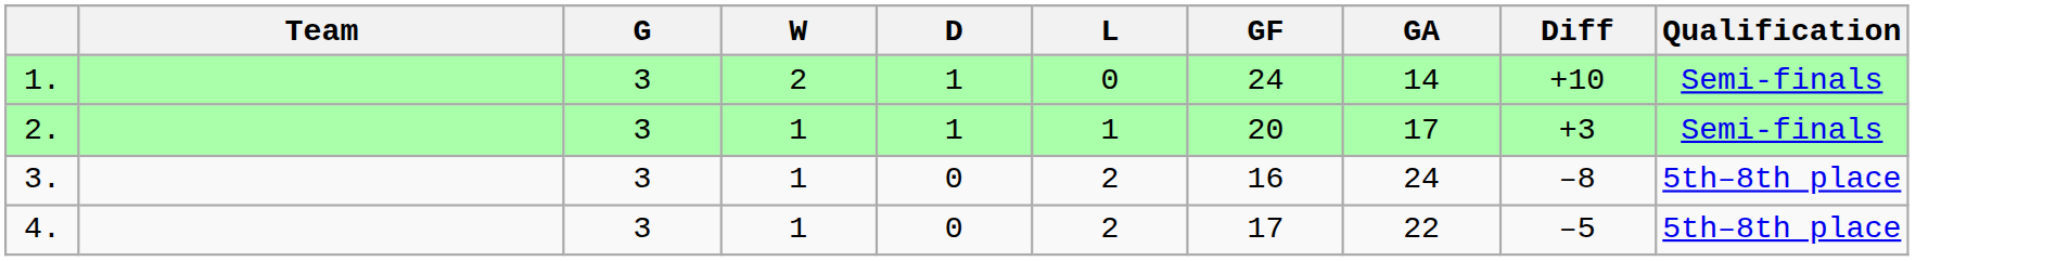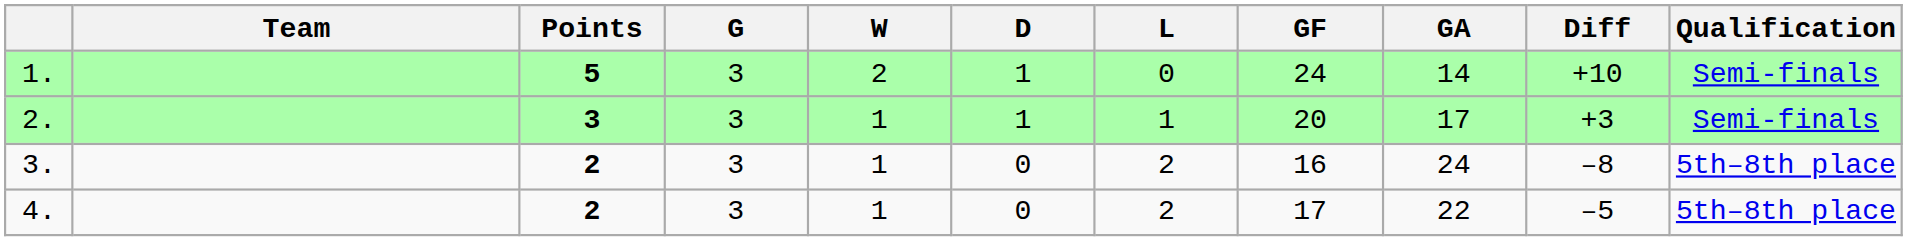+ column: Points | 5 | 3 | 2 | 2
